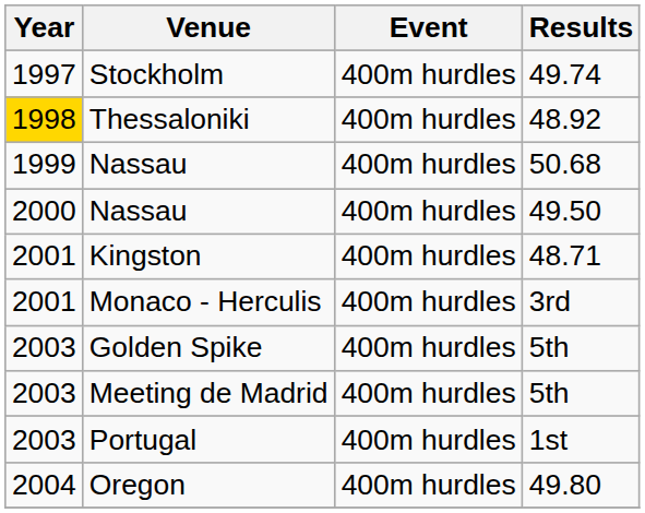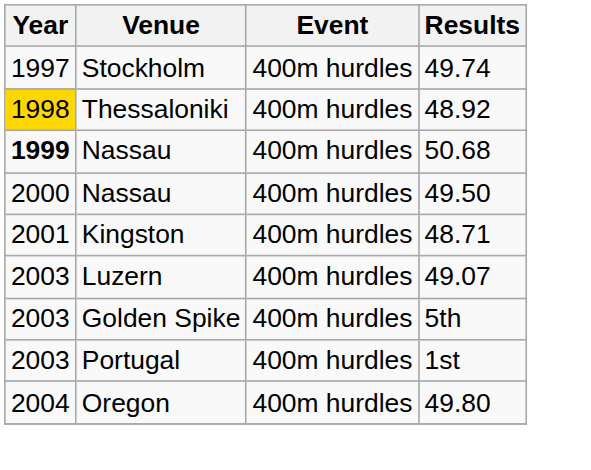Nassau / 50.68 | Year: normal -> bold
- row: 2001 | Monaco - Herculis | 400m hurdles | 3rd
+ row: 2003 | Luzern | 400m hurdles | 49.07
- row: 2003 | Meeting de Madrid | 400m hurdles | 5th
